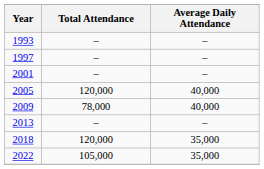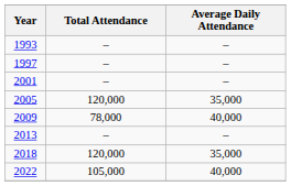2005 | Average Daily Attendance: 40,000 -> 35,000
2022 | Average Daily Attendance: 35,000 -> 40,000
